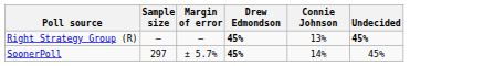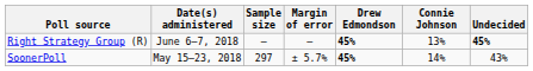+ column: Date(s) administered | June 6–7, 2018 | May 15–23, 2018
SoonerPoll | Undecided: 45% -> 43%
